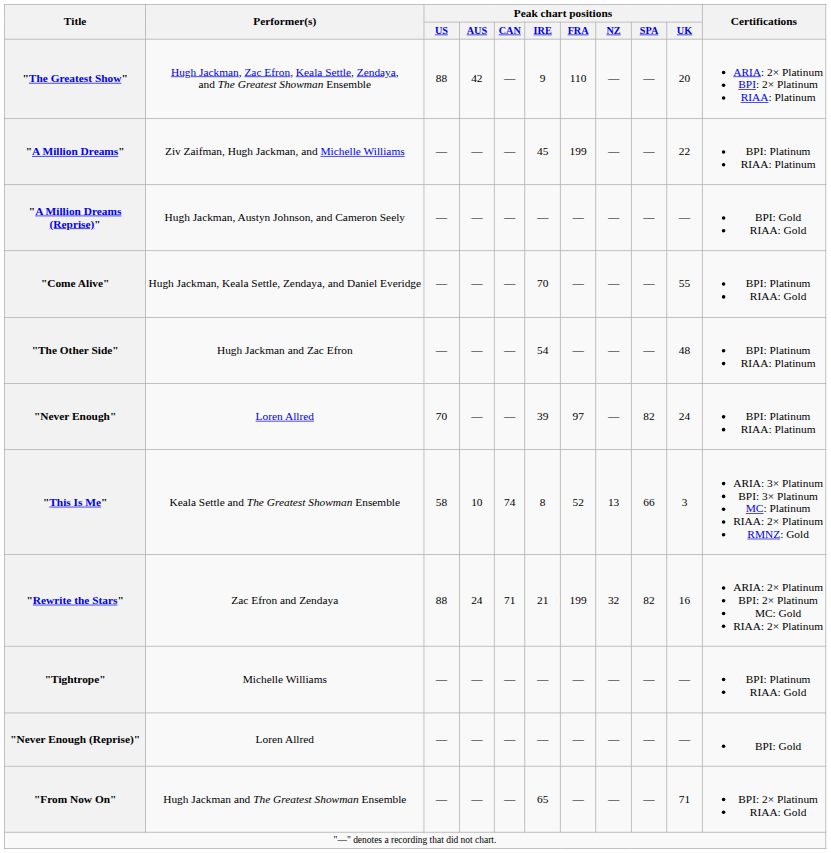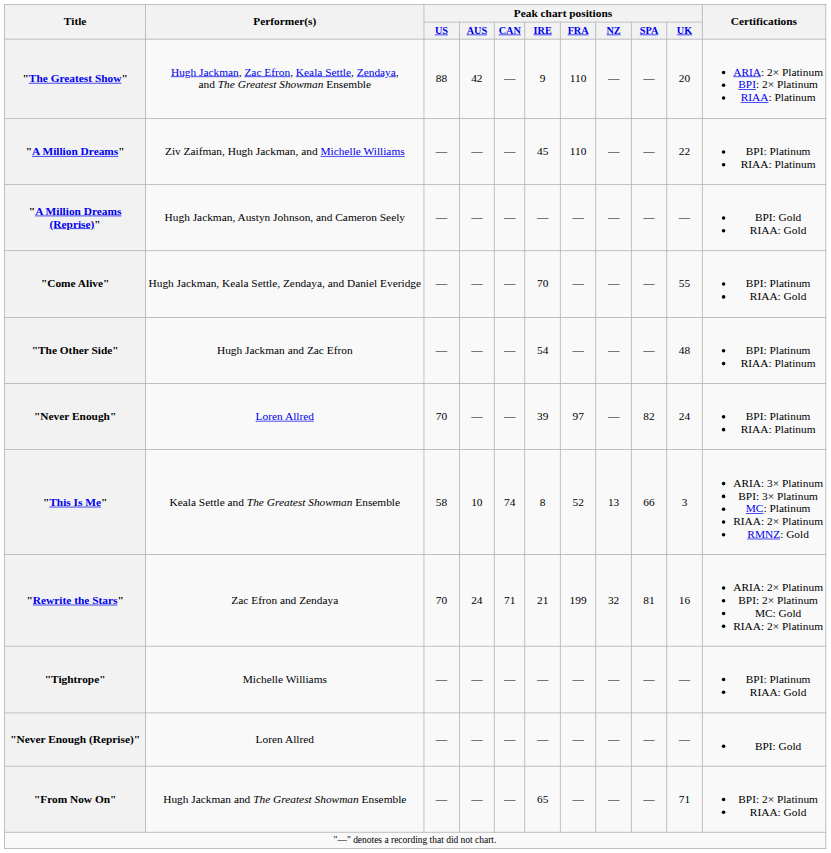"A Million Dreams" | Peak chart positions / FRA: 199 -> 110
"Rewrite the Stars" | Peak chart positions / US: 88 -> 70
"Rewrite the Stars" | Peak chart positions / SPA: 82 -> 81
